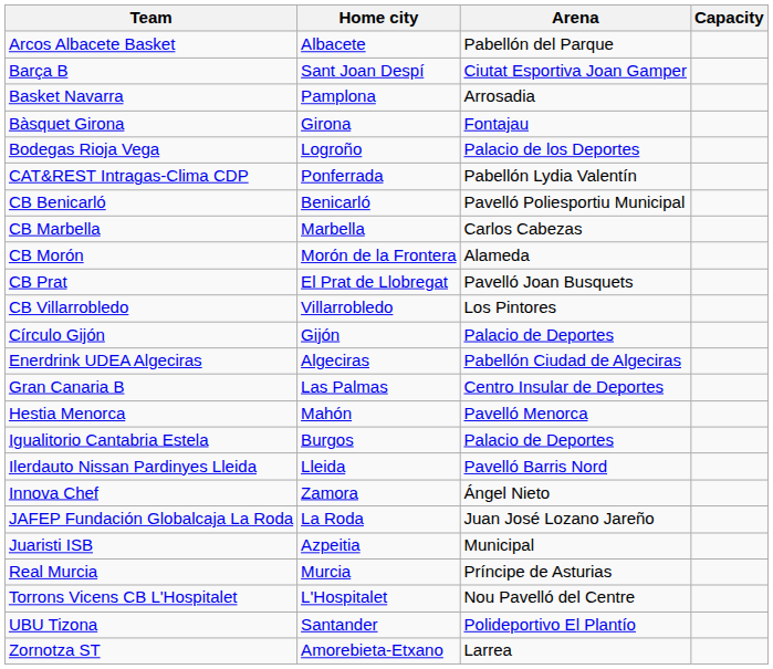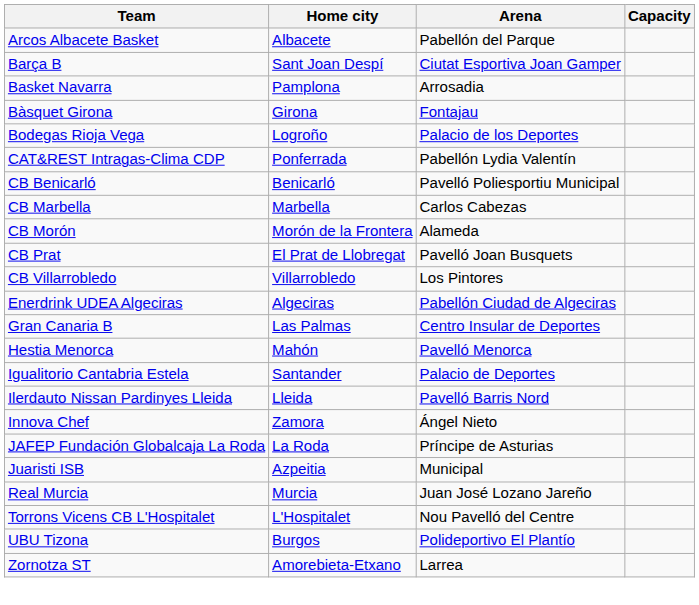- row: Círculo Gijón | Gijón | Palacio de Deportes
Igualitorio Cantabria Estela | Home city: Burgos -> Santander
JAFEP Fundación Globalcaja La Roda | Arena: Juan José Lozano Jareño -> Príncipe de Asturias
Real Murcia | Arena: Príncipe de Asturias -> Juan José Lozano Jareño
UBU Tizona | Home city: Santander -> Burgos
